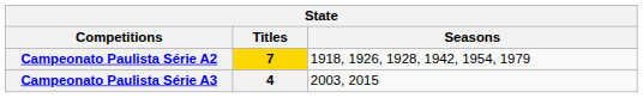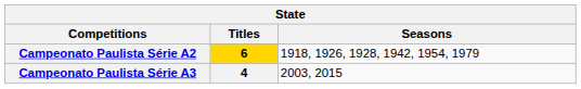Campeonato Paulista Série A2 | Titles: 7 -> 6
